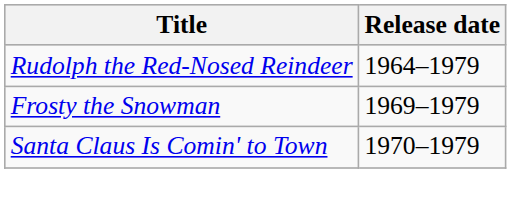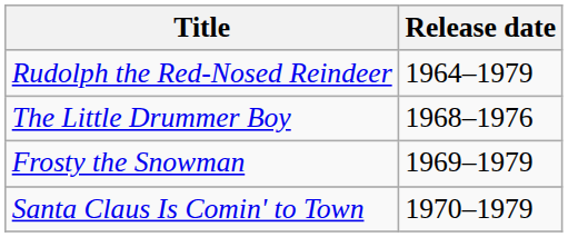+ row: The Little Drummer Boy | 1968–1976
